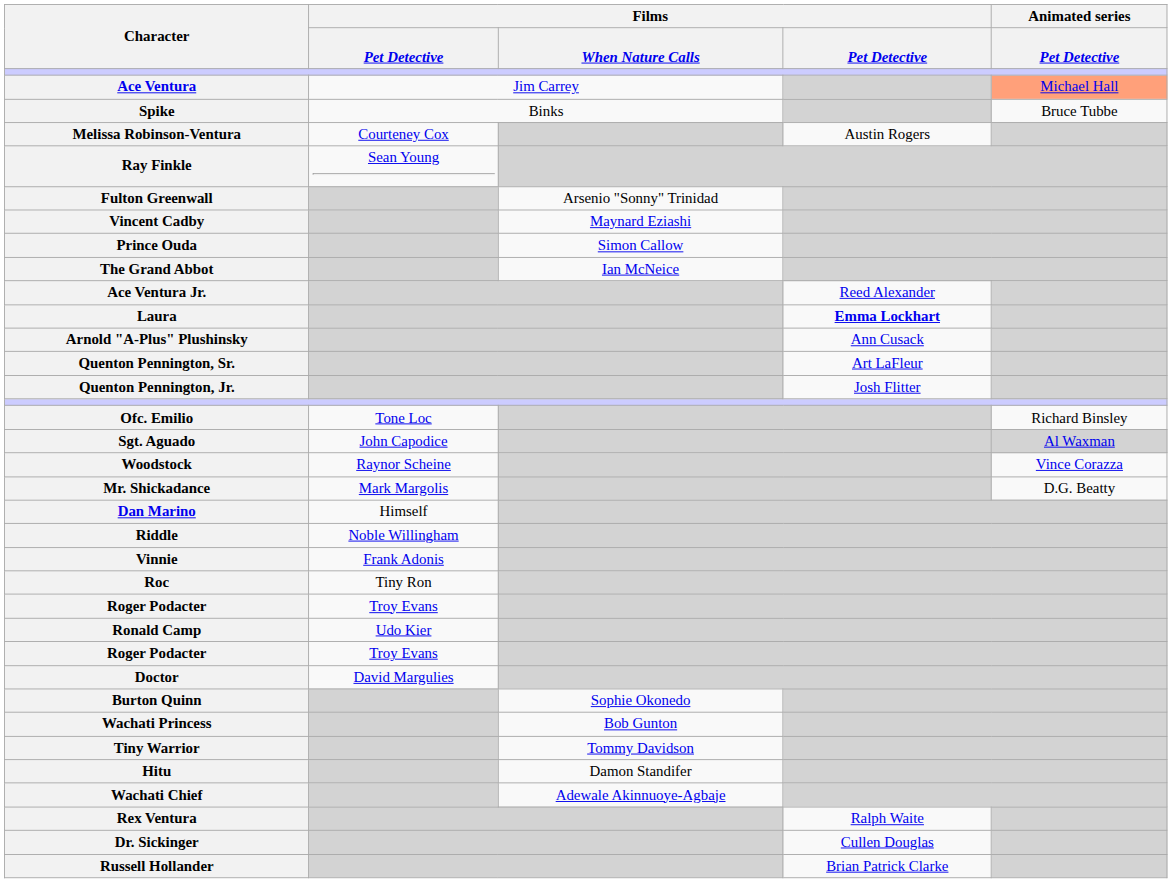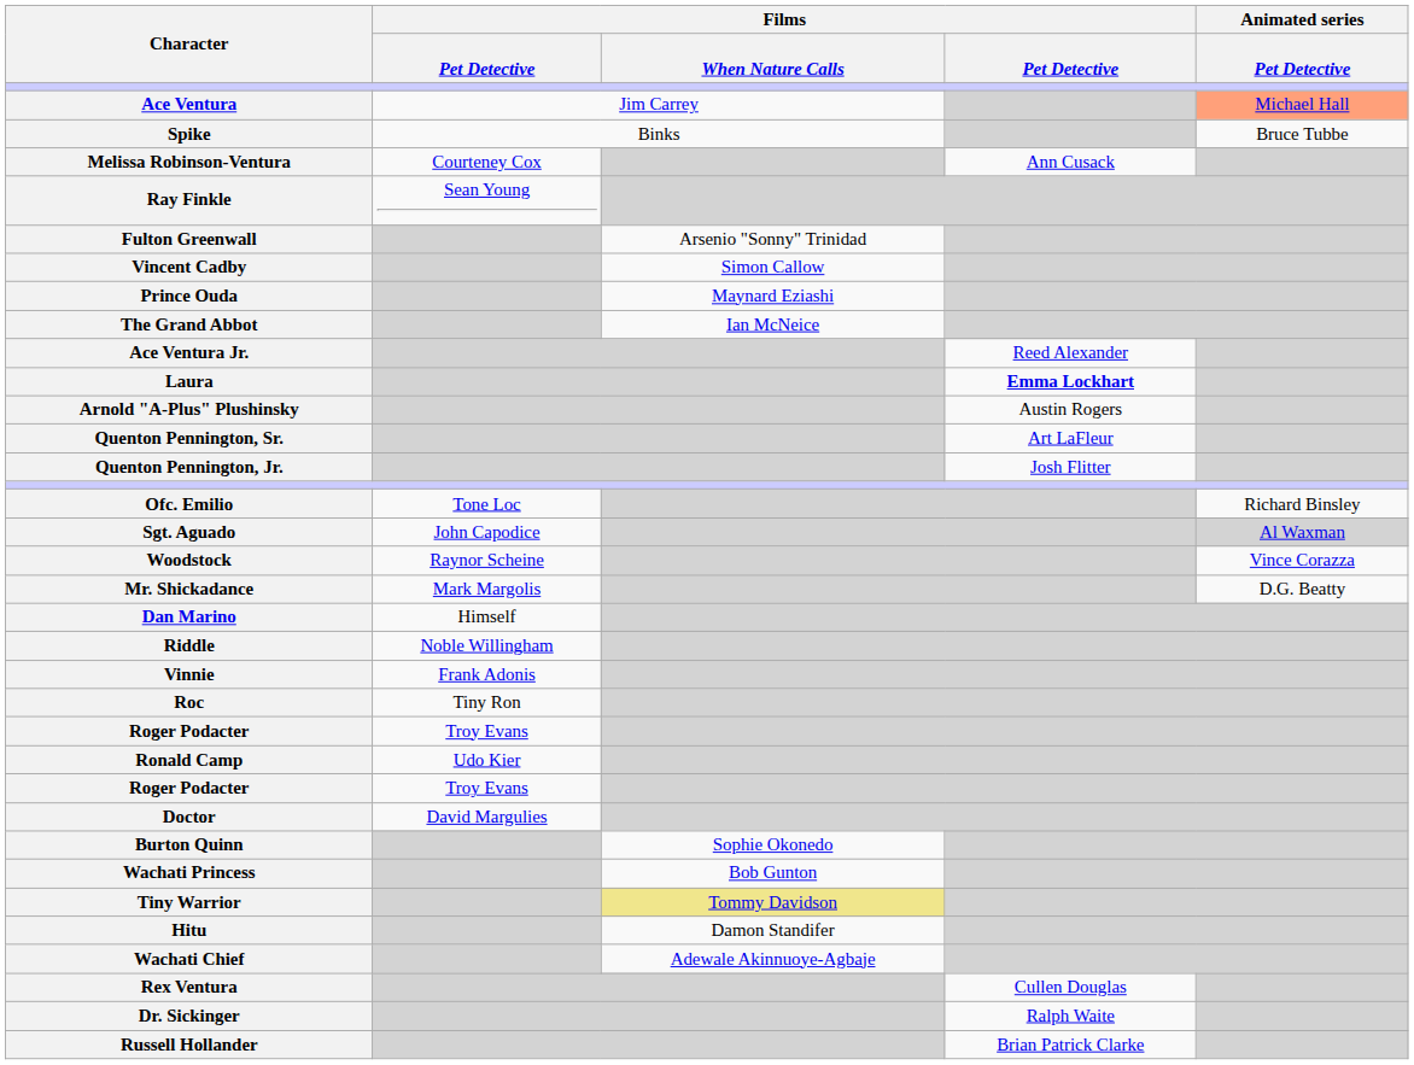Melissa Robinson-Ventura | column 4: Austin Rogers -> Ann Cusack
Vincent Cadby | Films / When Nature Calls: Maynard Eziashi -> Simon Callow
Prince Ouda | Films / When Nature Calls: Simon Callow -> Maynard Eziashi
Arnold "A-Plus" Plushinsky | column 4: Ann Cusack -> Austin Rogers
Tiny Warrior | Films / When Nature Calls: no background -> khaki background
Rex Ventura | column 4: Ralph Waite -> Cullen Douglas
Dr. Sickinger | column 4: Cullen Douglas -> Ralph Waite
